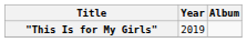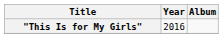"This Is for My Girls" | Year: 2019 -> 2016
